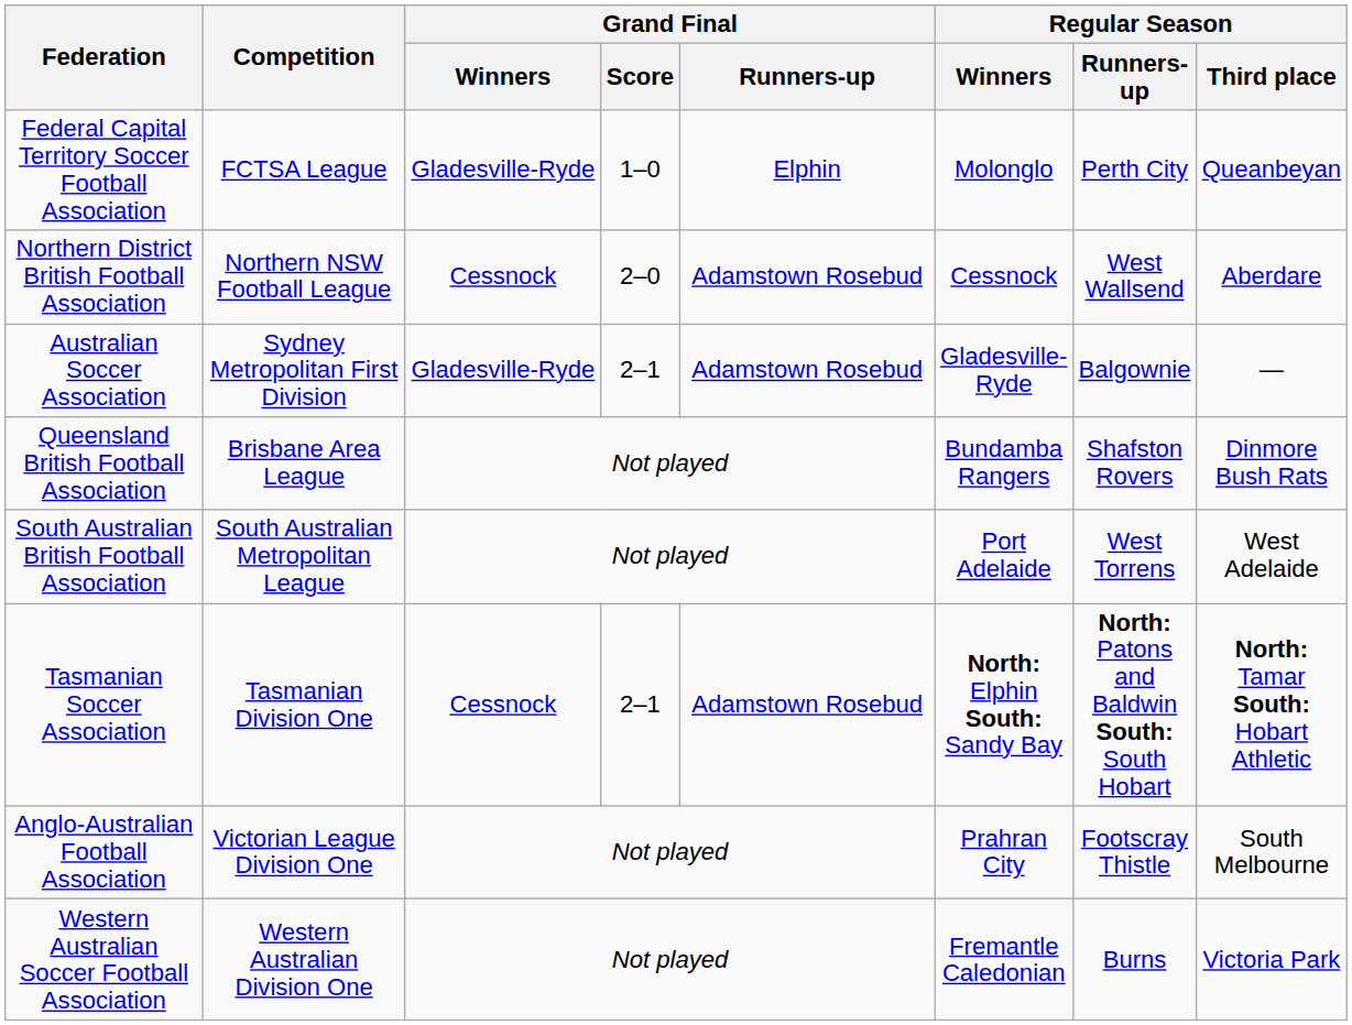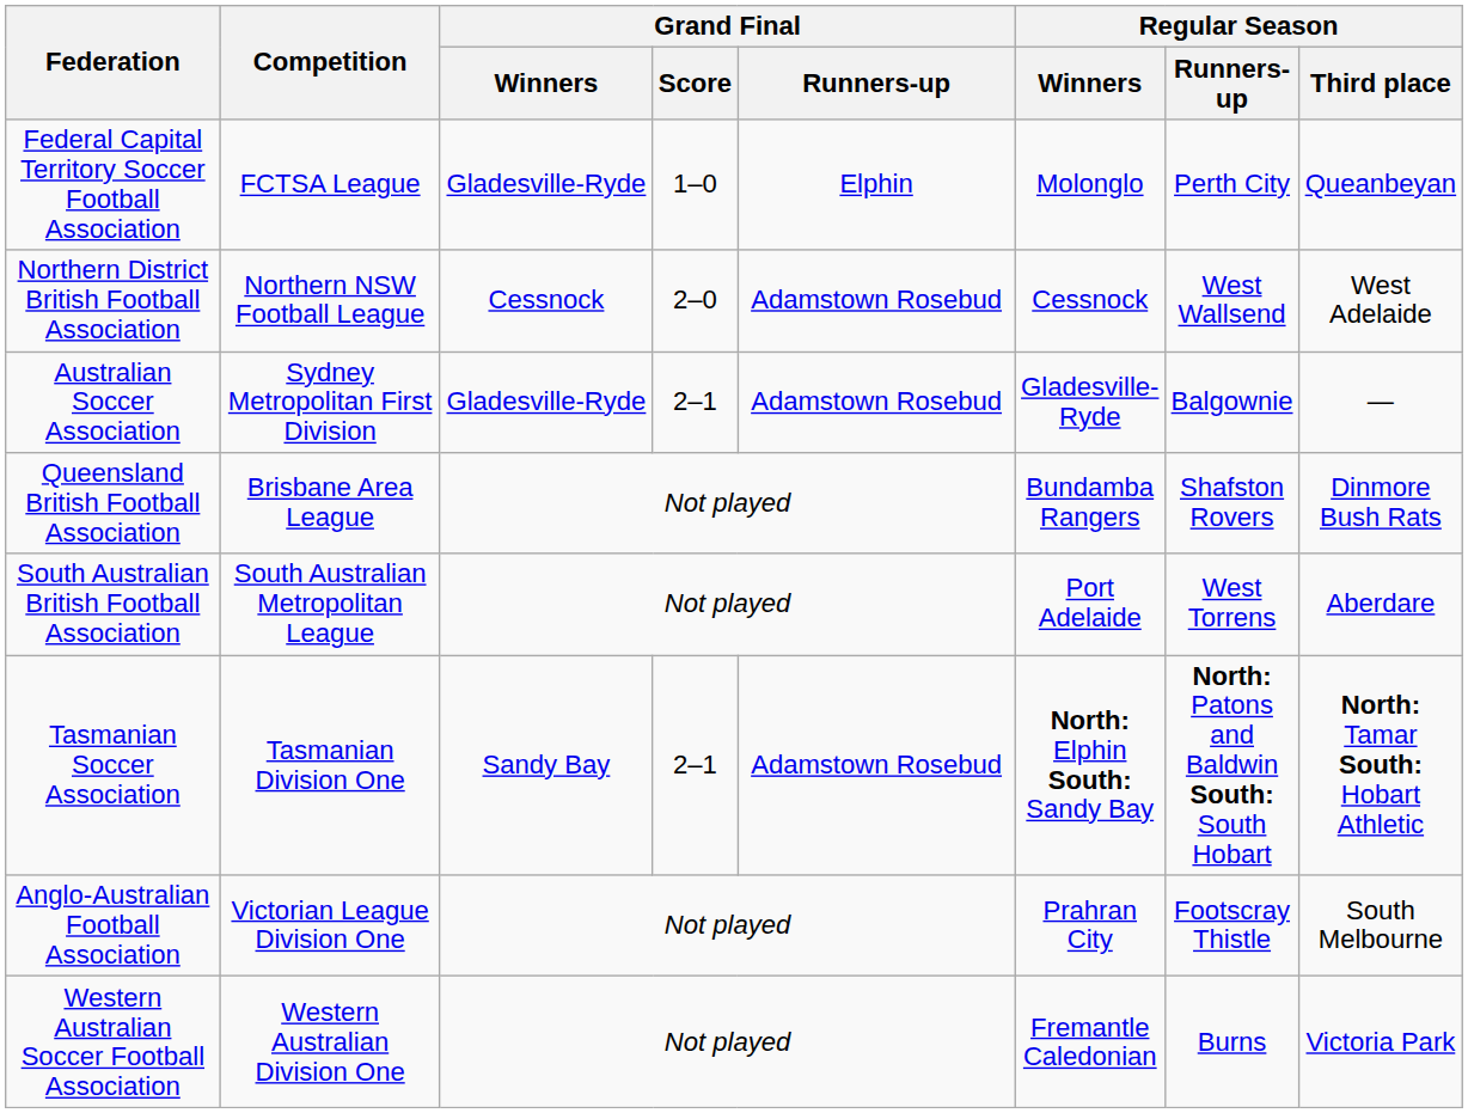Northern District British Football Association | Regular Season / Third place: Aberdare -> West Adelaide
South Australian British Football Association | Regular Season / Third place: West Adelaide -> Aberdare
Tasmanian Soccer Association | Grand Final / Winners: Cessnock -> Sandy Bay
